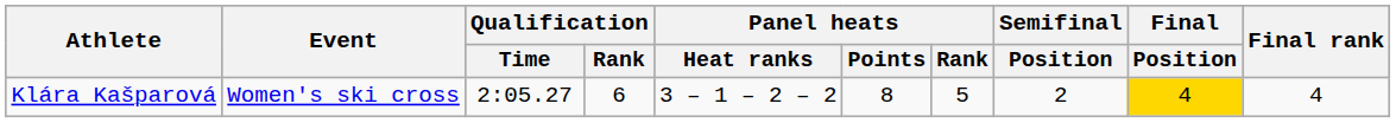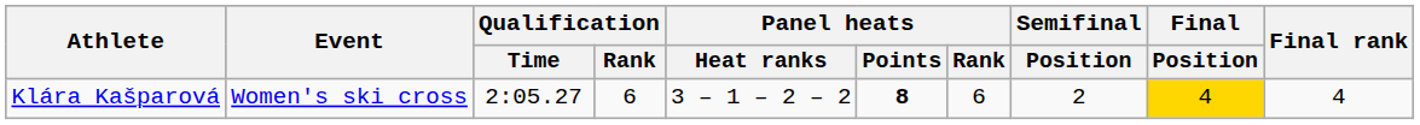Klára Kašparová | Panel heats / Points: normal -> bold
Klára Kašparová | Panel heats / Rank: 5 -> 6
